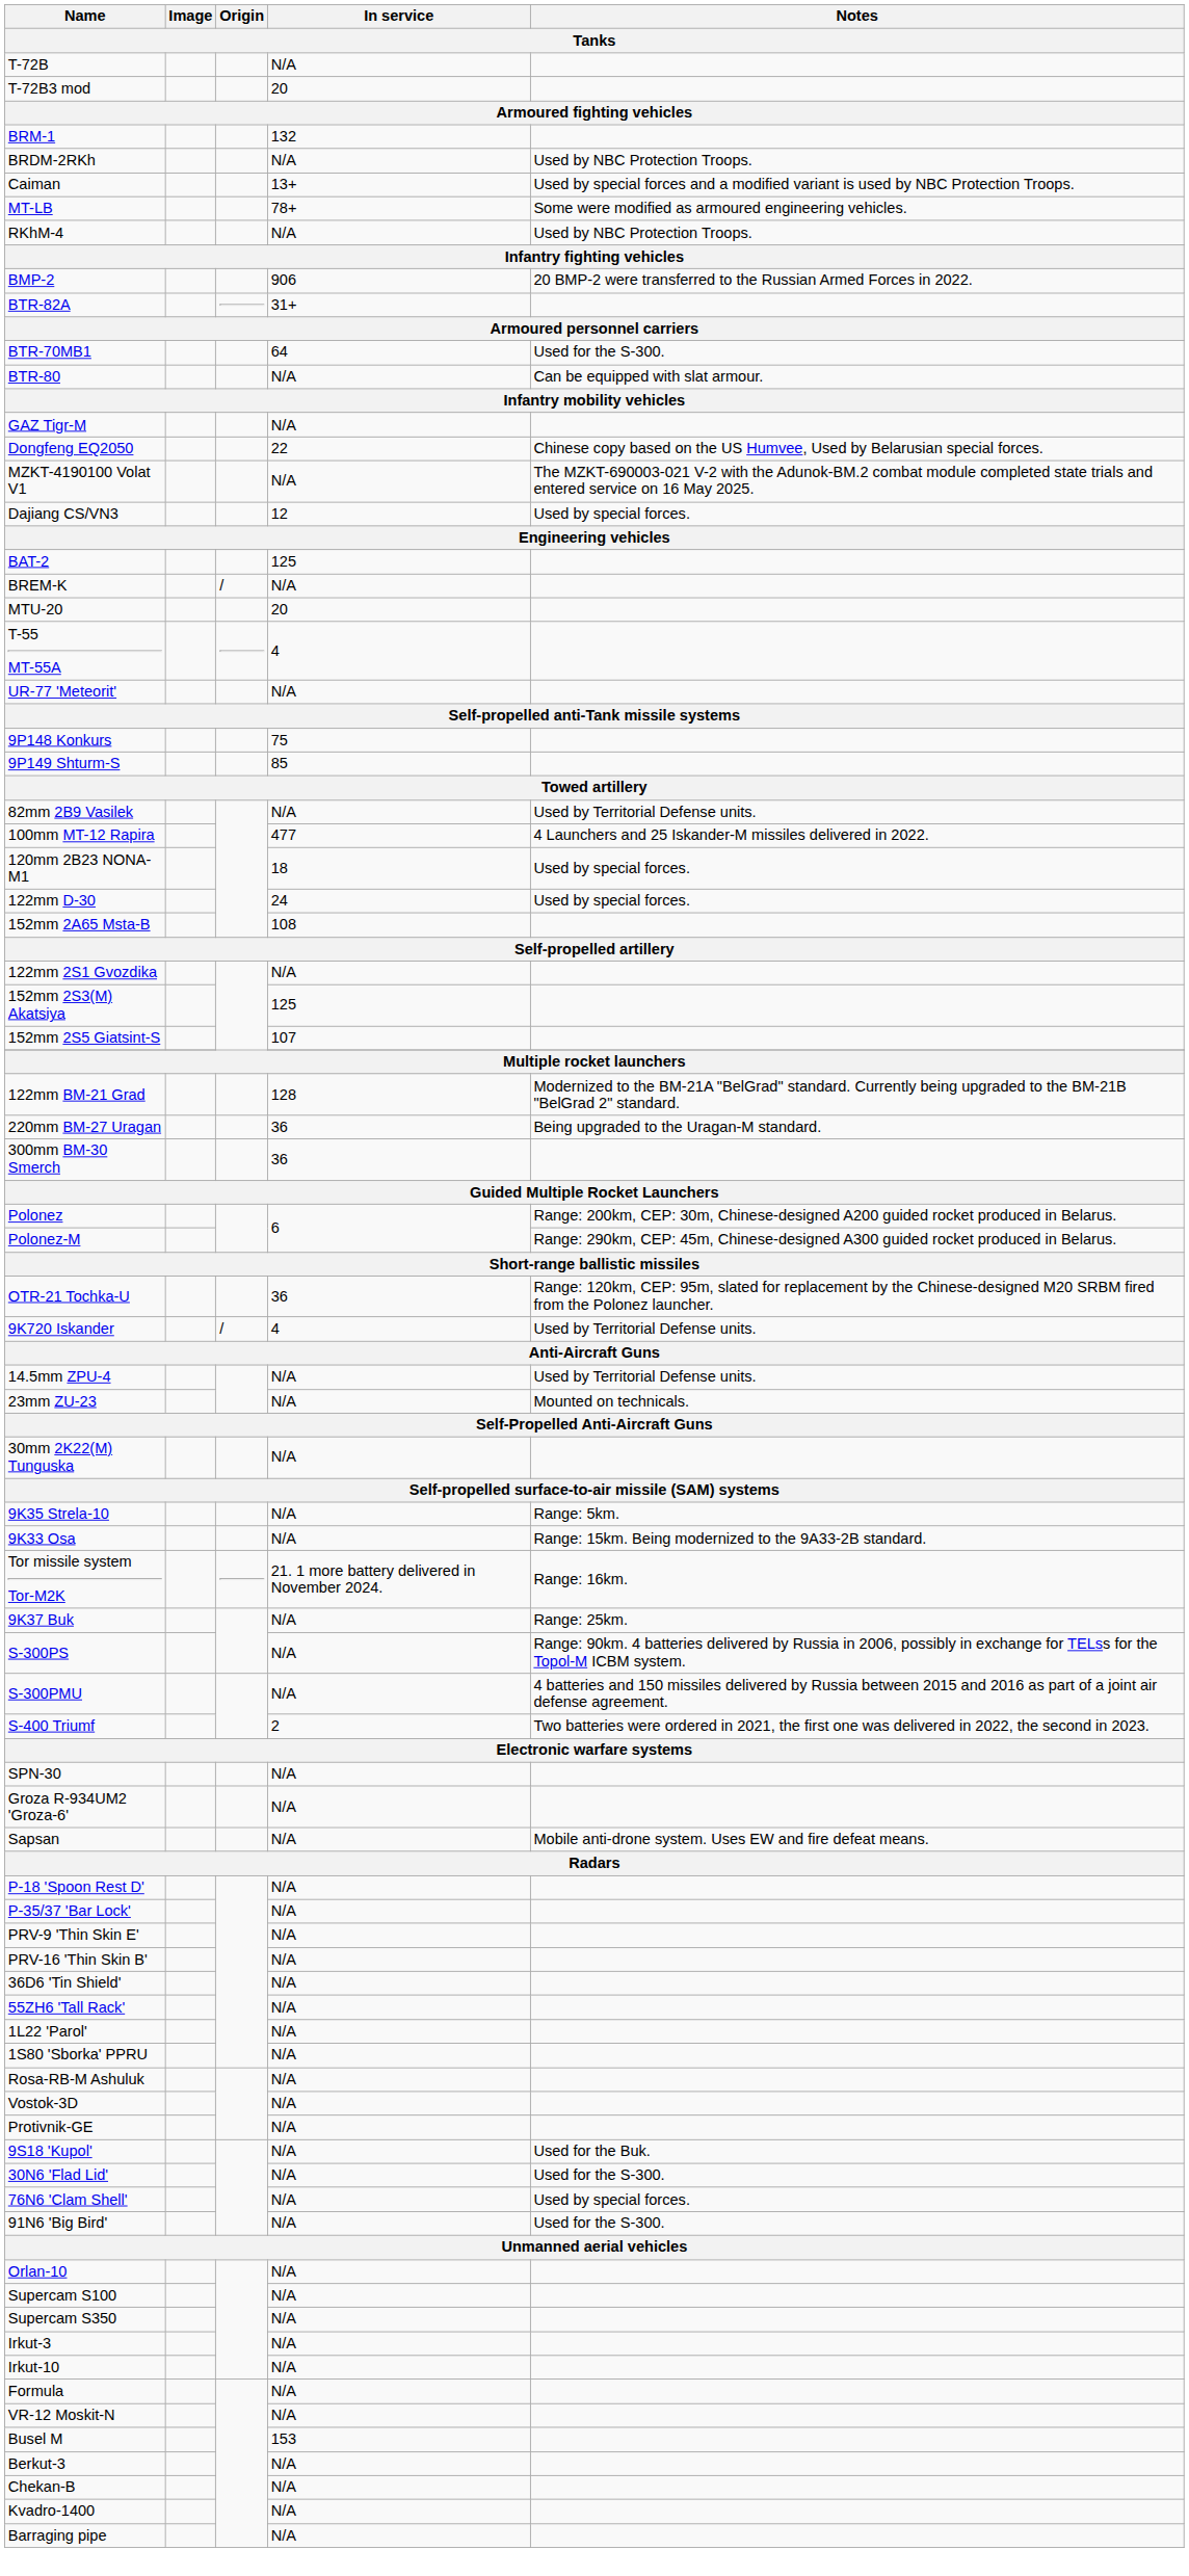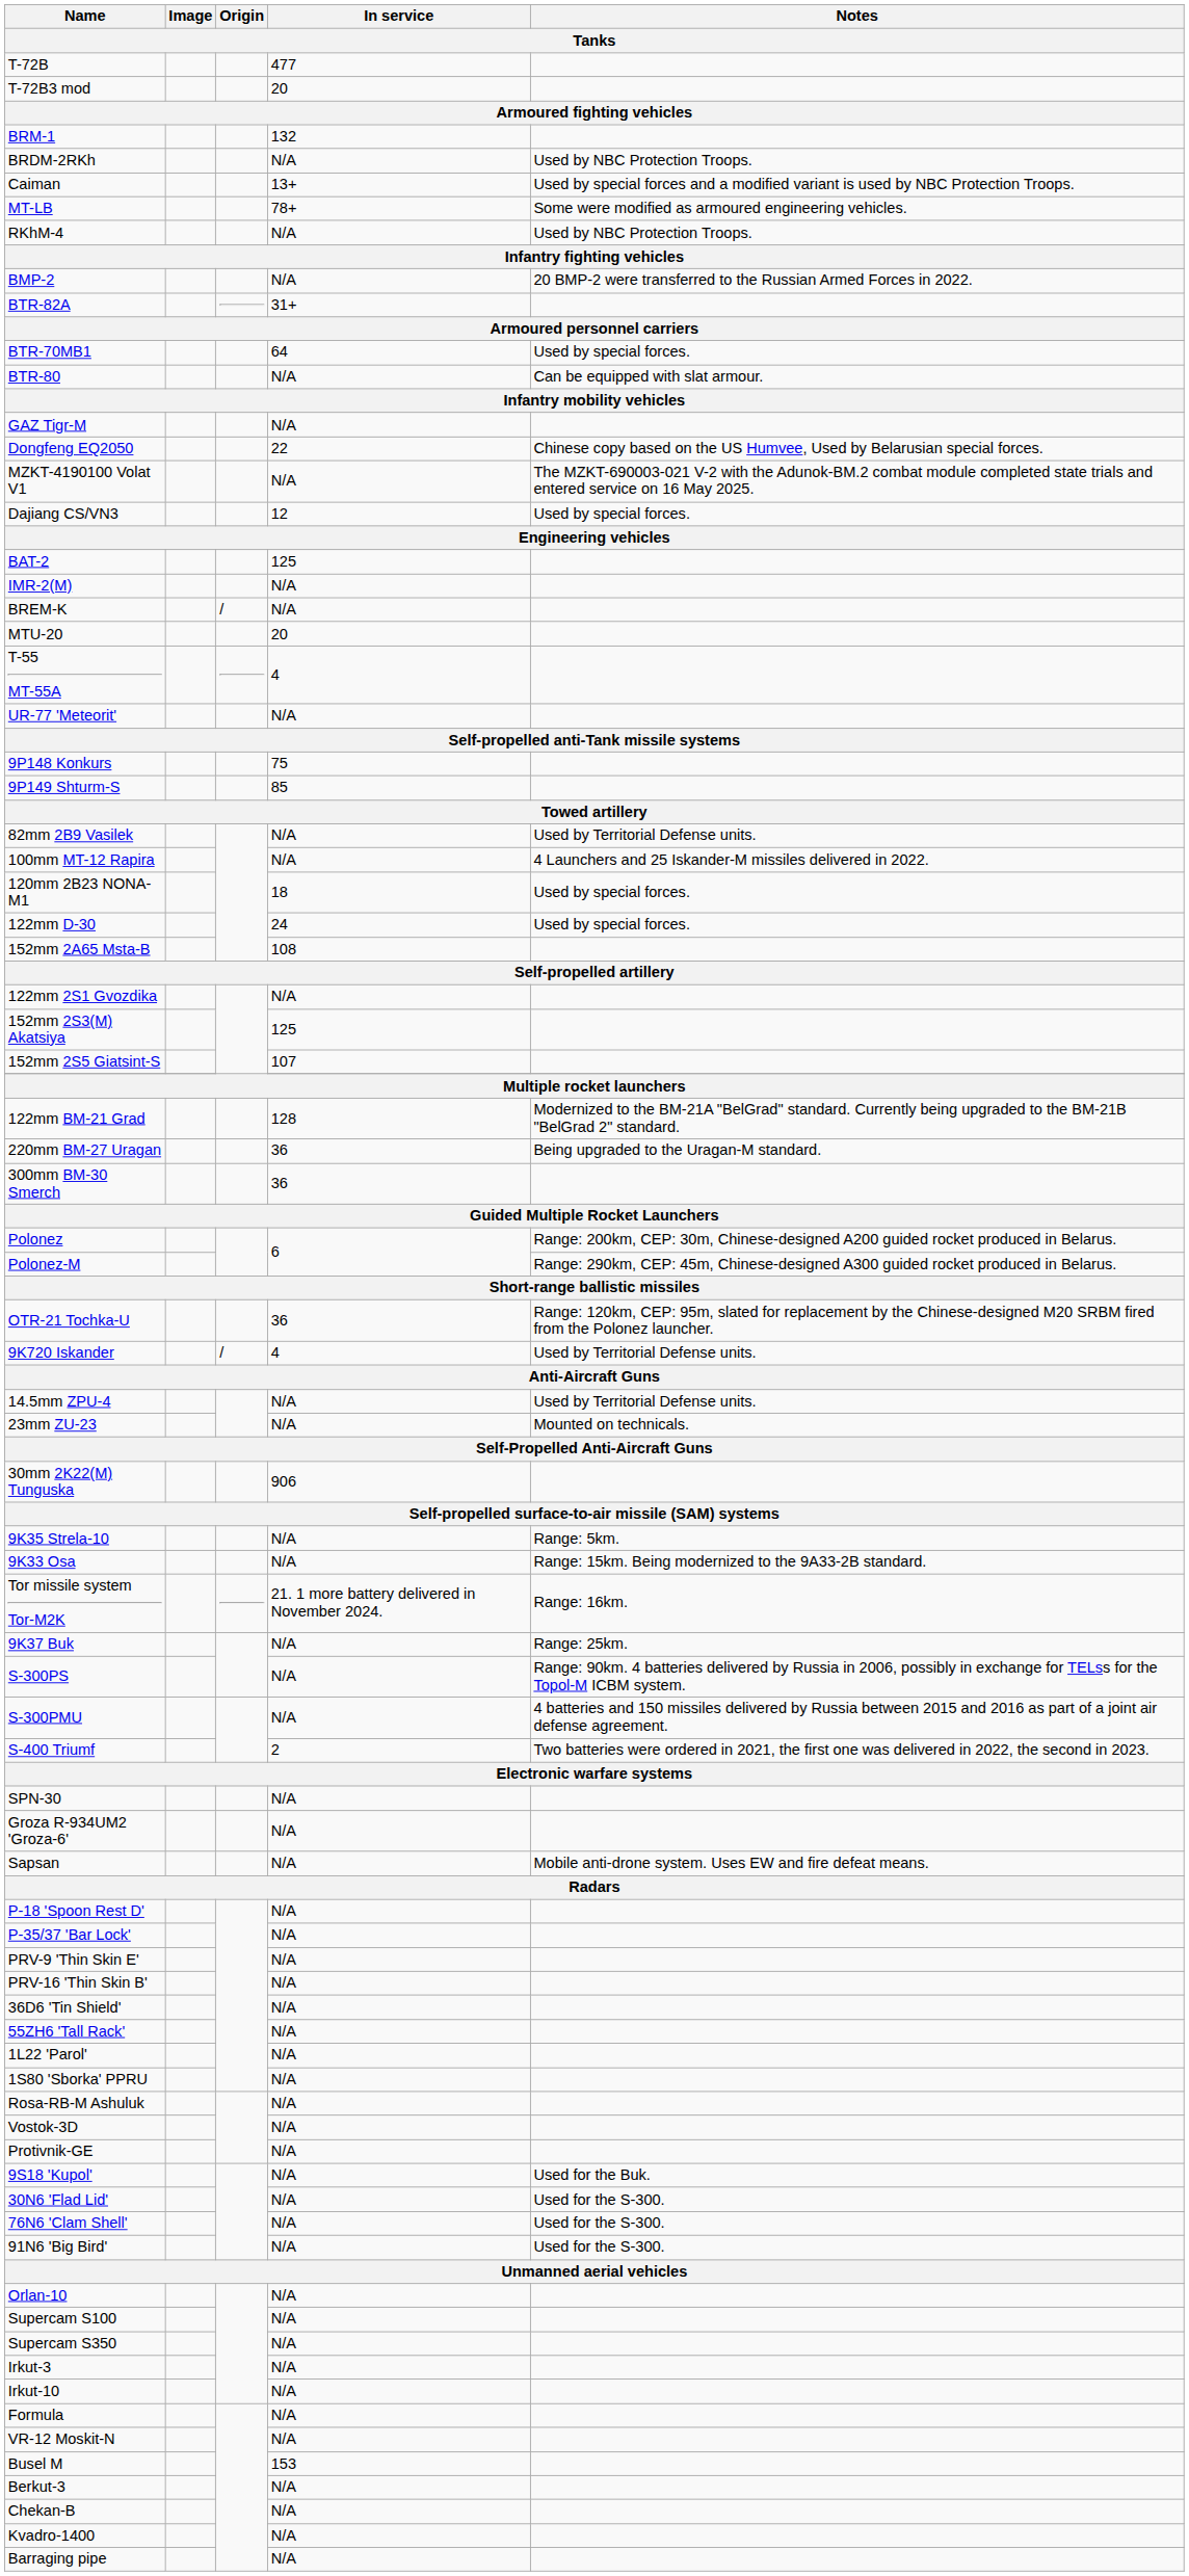T-72B | In service: N/A -> 477
BMP-2 | In service: 906 -> N/A
BTR-70MB1 | Notes: Used for the S-300. -> Used by special forces.
+ row: IMR-2(M) | N/A
100mm MT-12 Rapira | In service: 477 -> N/A
30mm 2K22(M) Tunguska | In service: N/A -> 906
76N6 'Clam Shell' | Notes: Used by special forces. -> Used for the S-300.
